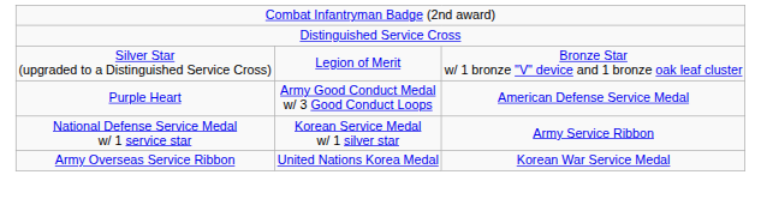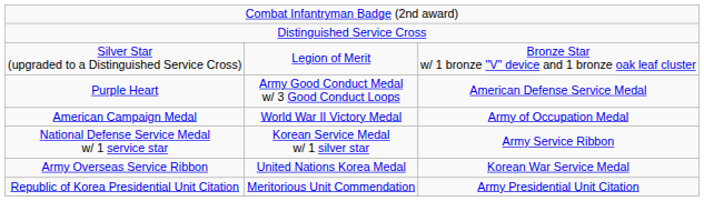+ row: American Campaign Medal | World War II Victory Medal | Army of Occupation Medal
+ row: Republic of Korea Presidential Unit Citation | Meritorious Unit Commendation | Army Presidential Unit Citation
